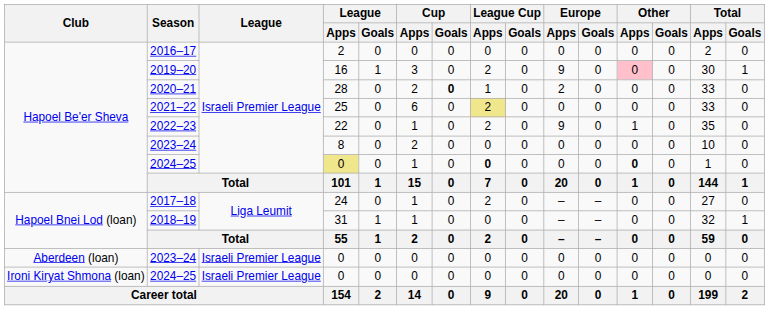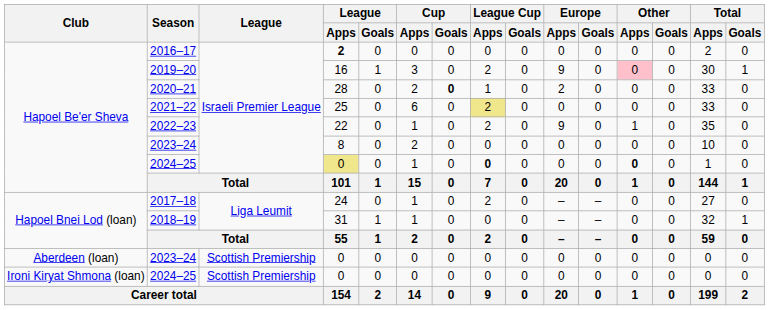2016–17 | League / Apps: normal -> bold
Aberdeen (loan) / 2023–24 | League: Israeli Premier League -> Scottish Premiership
Ironi Kiryat Shmona (loan) / 2024–25 | League: Israeli Premier League -> Scottish Premiership
